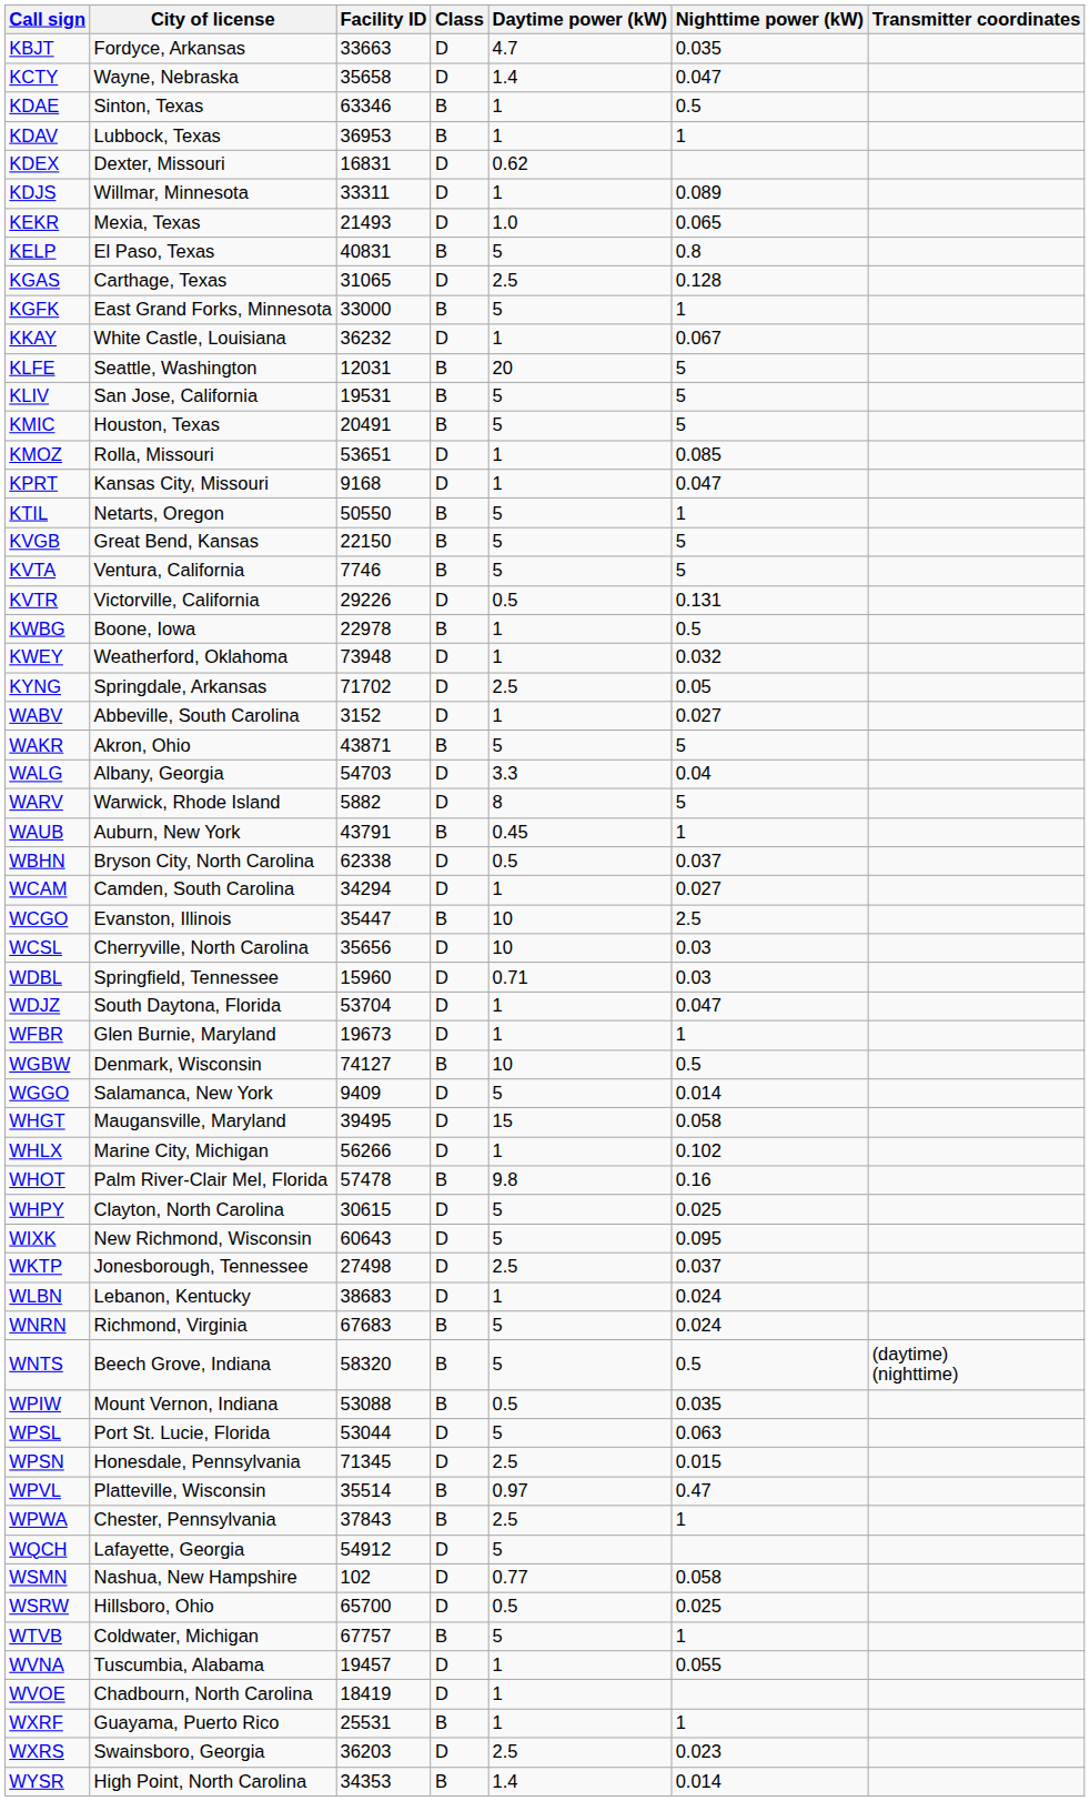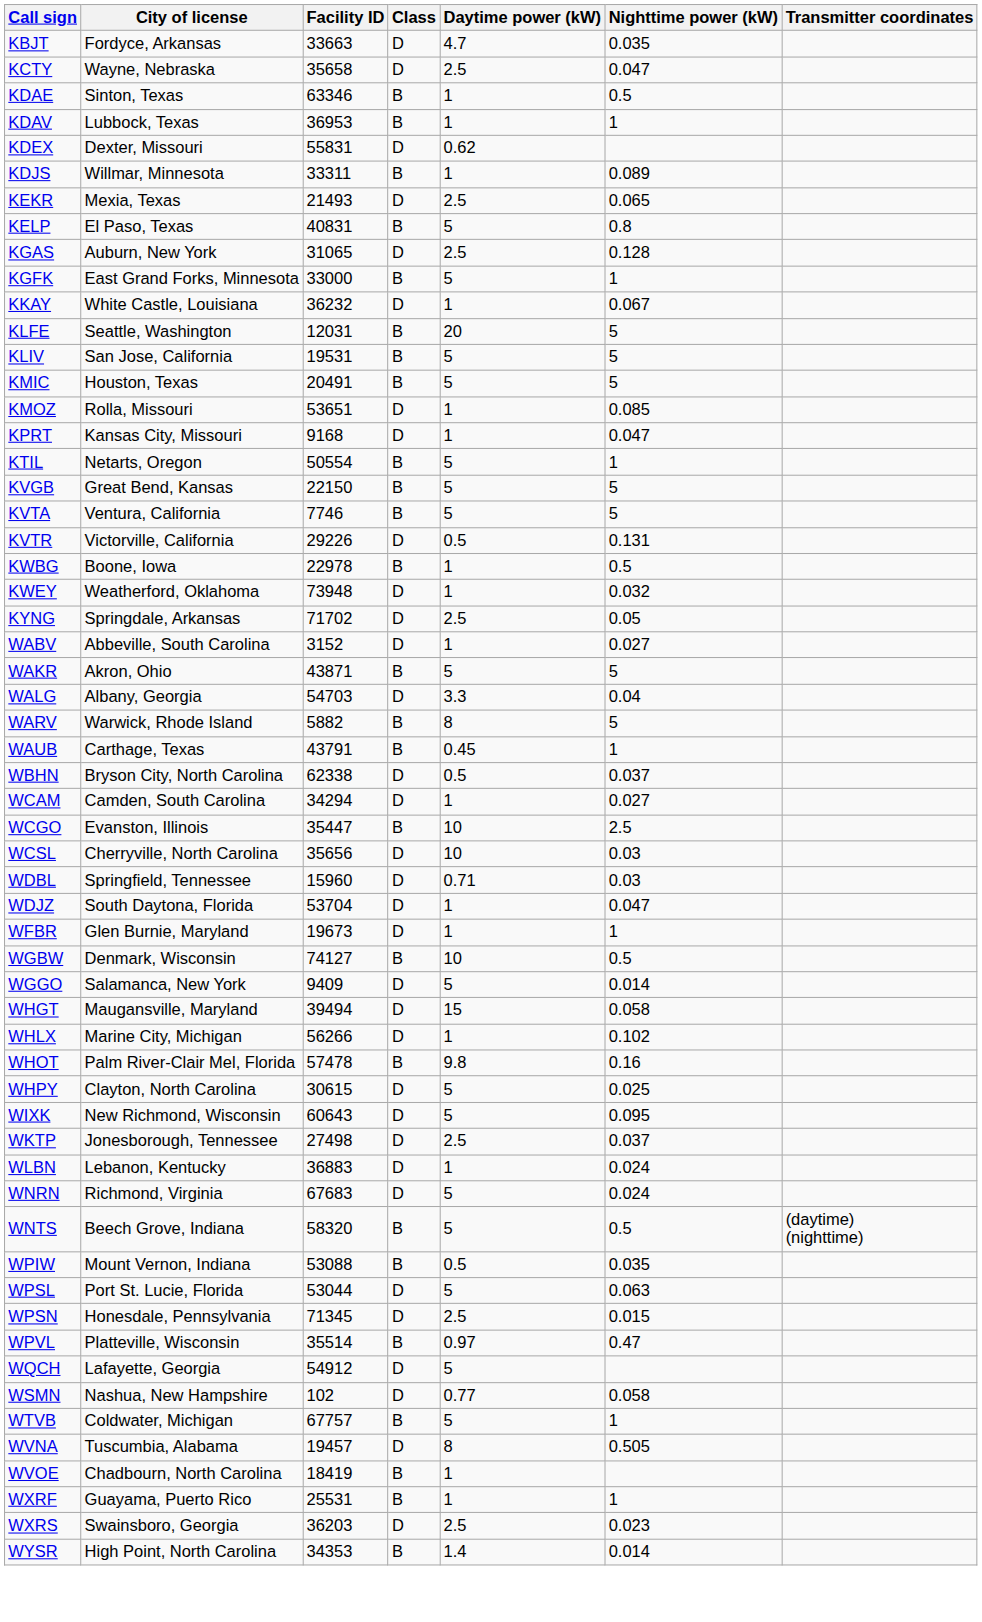KCTY | Daytime power (kW): 1.4 -> 2.5
KDEX | Facility ID: 16831 -> 55831
KDJS | Class: D -> B
KEKR | Daytime power (kW): 1.0 -> 2.5
KGAS | City of license: Carthage, Texas -> Auburn, New York
KTIL | Facility ID: 50550 -> 50554
WARV | Class: D -> B
WAUB | City of license: Auburn, New York -> Carthage, Texas
WHGT | Facility ID: 39495 -> 39494
WLBN | Facility ID: 38683 -> 36883
WNRN | Class: B -> D
- row: WPWA | Chester, Pennsylvania | 37843 | B | 2.5 | 1
- row: WSRW | Hillsboro, Ohio | 65700 | D | 0.5 | 0.025
WVNA | Daytime power (kW): 1 -> 8
WVNA | Nighttime power (kW): 0.055 -> 0.505
WVOE | Class: D -> B
